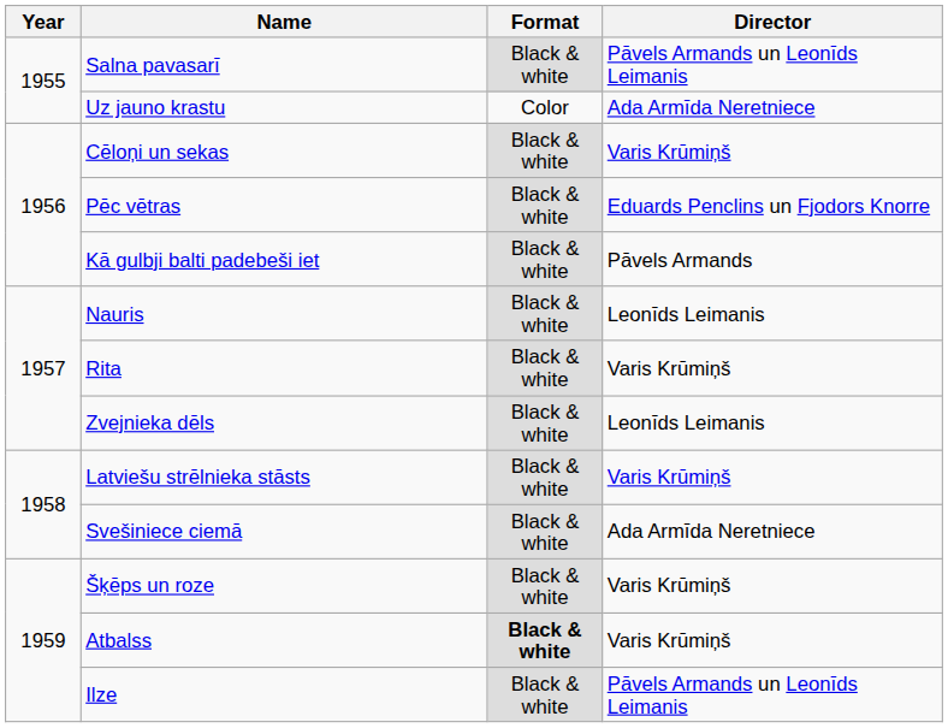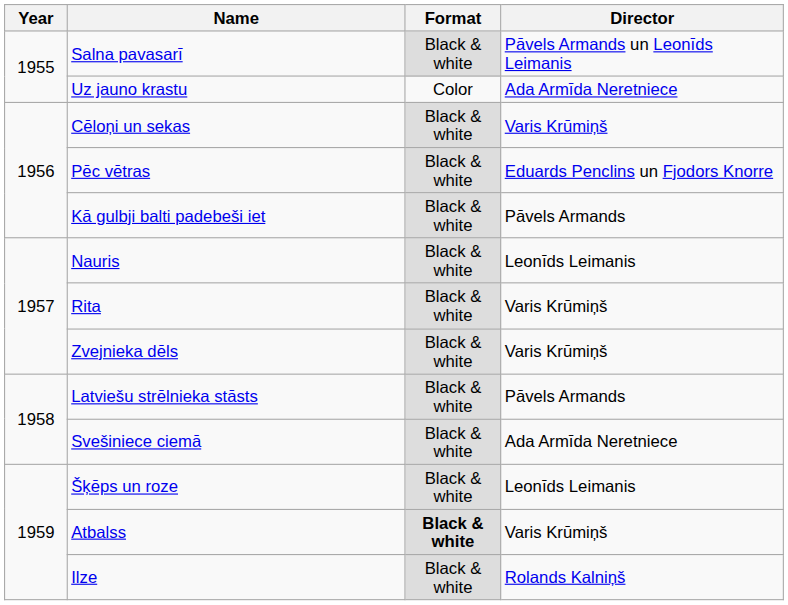Zvejnieka dēls | Director: Leonīds Leimanis -> Varis Krūmiņš
Latviešu strēlnieka stāsts | Director: Varis Krūmiņš -> Pāvels Armands
Šķēps un roze | Director: Varis Krūmiņš -> Leonīds Leimanis
Ilze | Director: Pāvels Armands un Leonīds Leimanis -> Rolands Kalniņš
